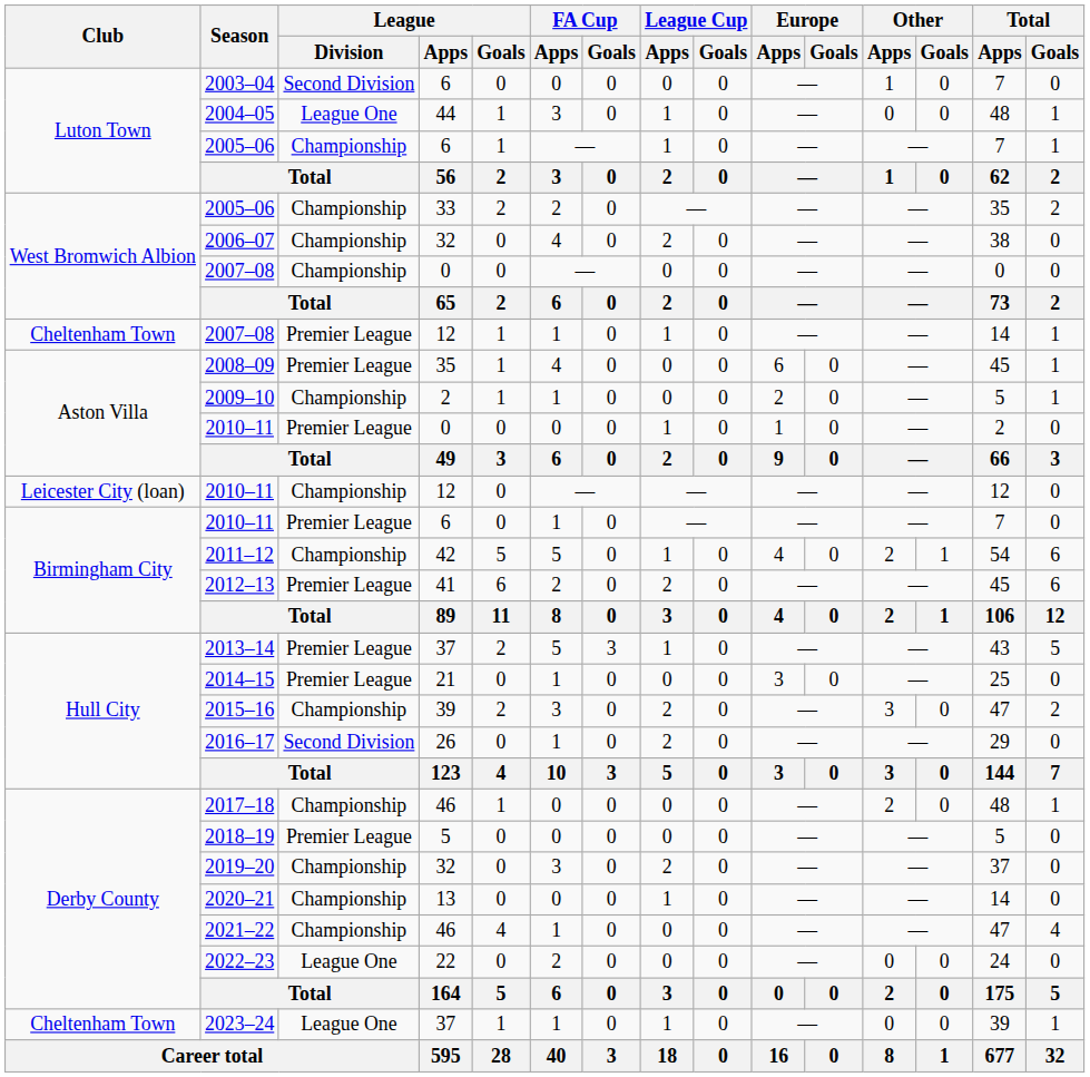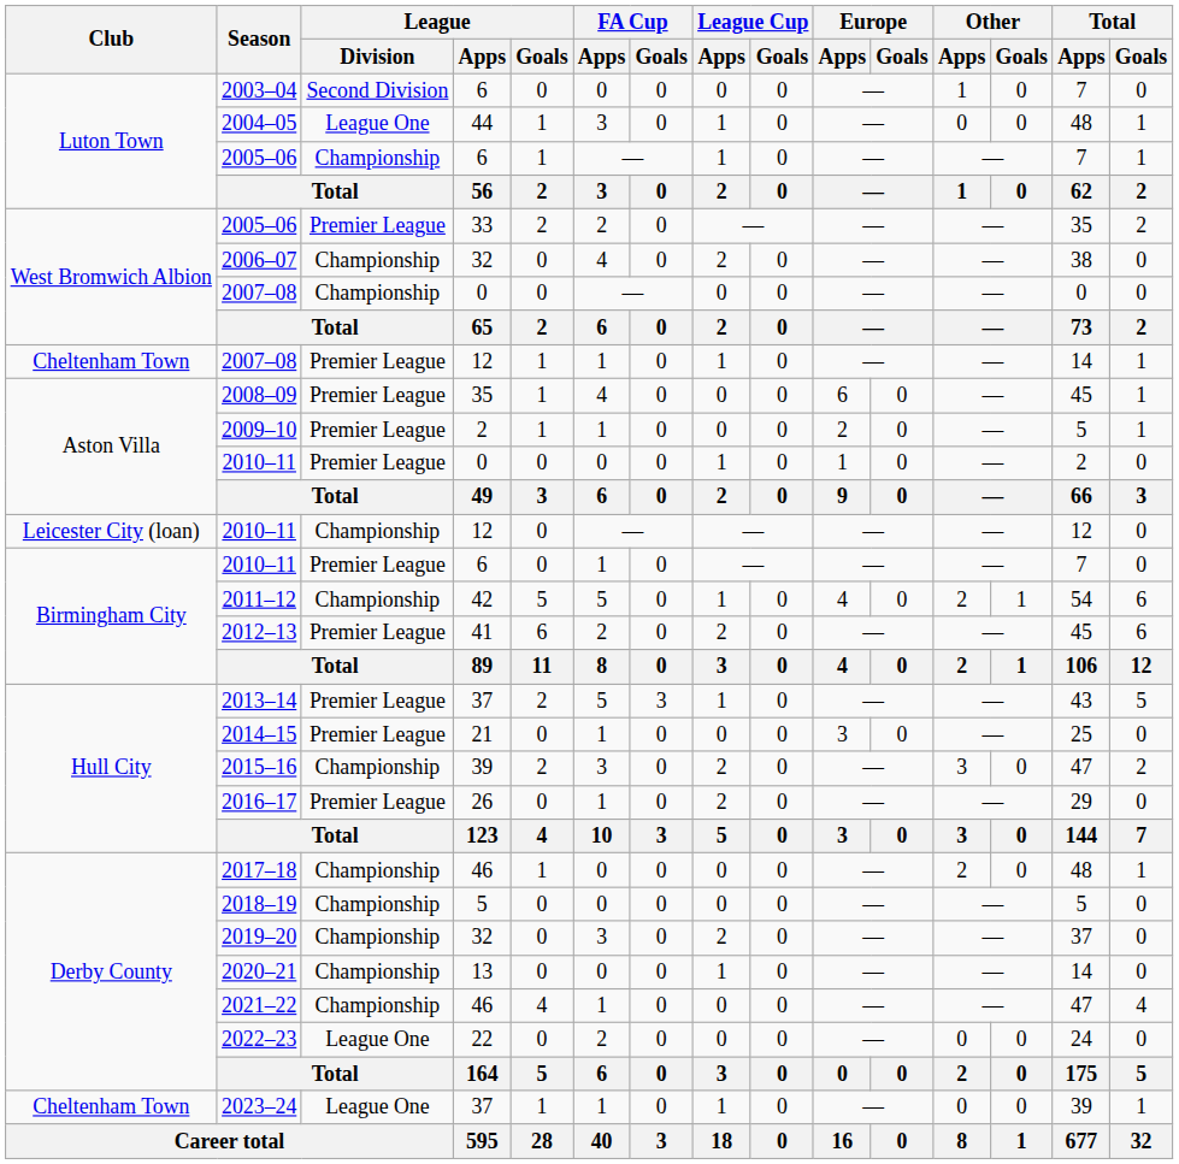2005–06 / 33 | League / Division: Championship -> Premier League
2009–10 | League / Division: Championship -> Premier League
2016–17 | League / Division: Second Division -> Premier League
2018–19 | League / Division: Premier League -> Championship
